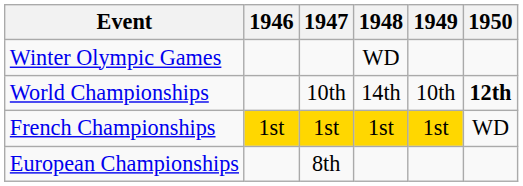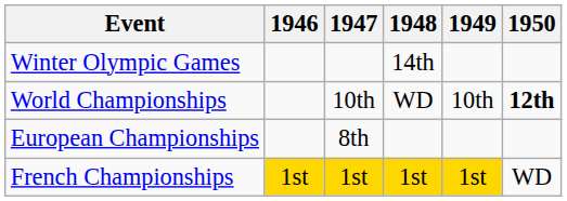Winter Olympic Games | 1948: WD -> 14th
World Championships | 1948: 14th -> WD
rows swapped: European Championships <-> French Championships
